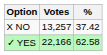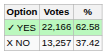rows swapped: ✓ YES <-> X NO
